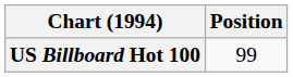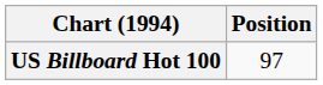US Billboard Hot 100 | Position: 99 -> 97
